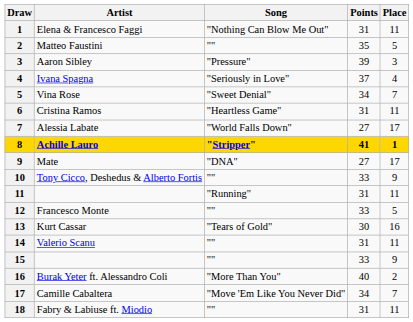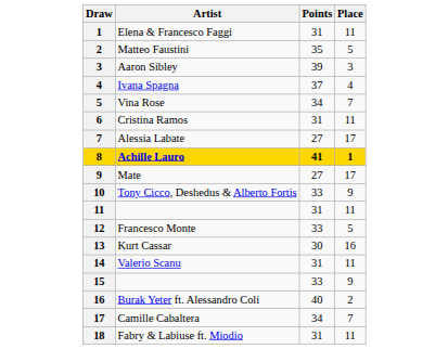- column: Song | "Nothing Can Blow Me Out" | "" | "Pressure" | "Seriously in Love" | "Sweet Denial" | "Heartless Game" | "World Falls Down" | "Stripper" | "DNA" | "" | "Running" | "" | "Tears of Gold" | "" | "" | "More Than You" | "Move 'Em Like You Never Did" | ""
